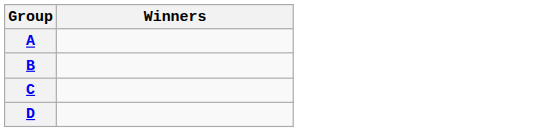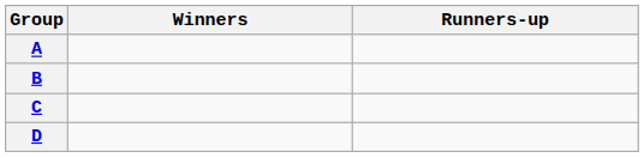+ column: Runners-up
